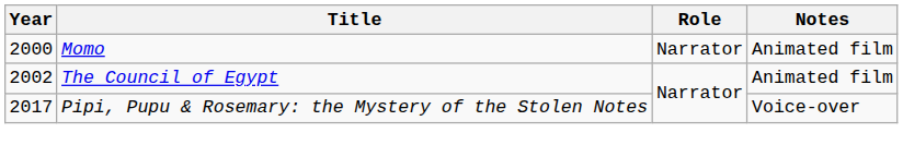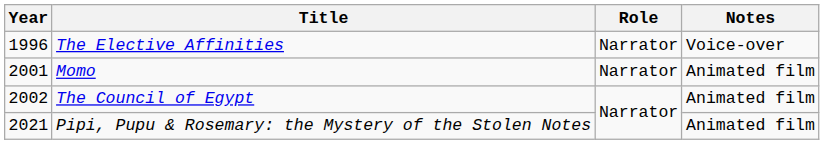+ row: 1996 | The Elective Affinities | Narrator | Voice-over
Momo | Year: 2000 -> 2001
Pipi, Pupu & Rosemary: the Mystery of the Stolen Notes | Year: 2017 -> 2021
Pipi, Pupu & Rosemary: the Mystery of the Stolen Notes | Notes: Voice-over -> Animated film
